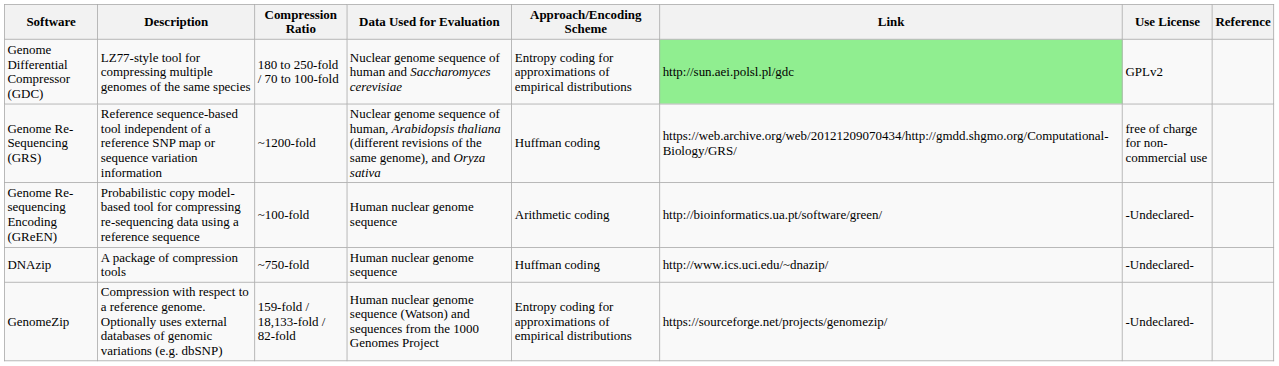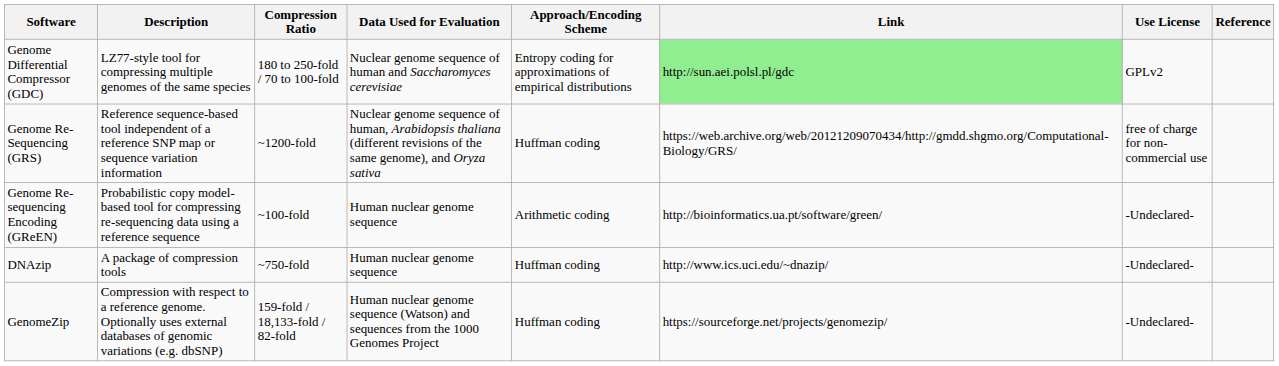GenomeZip | Approach/Encoding Scheme: Entropy coding for approximations of empirical distributions -> Huffman coding
